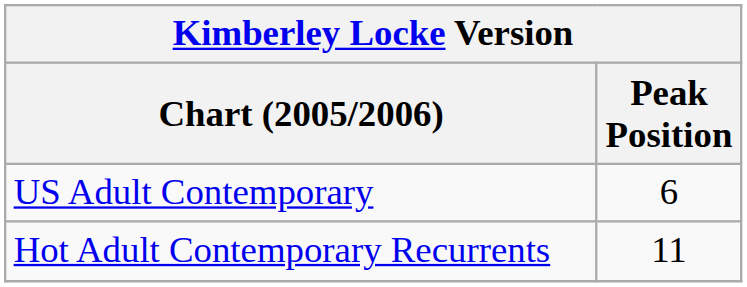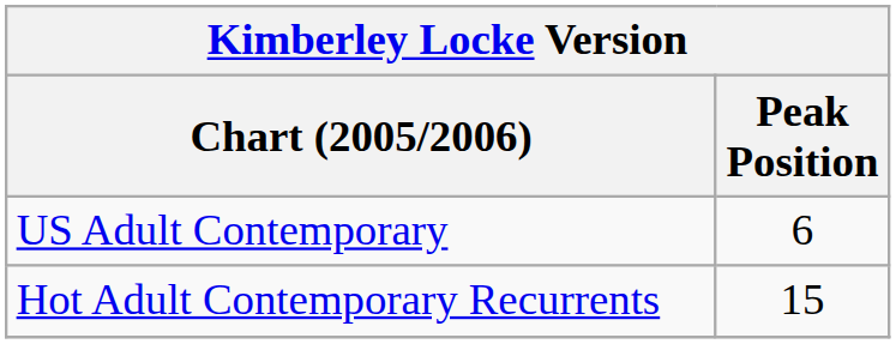Hot Adult Contemporary Recurrents | Peak Position: 11 -> 15
